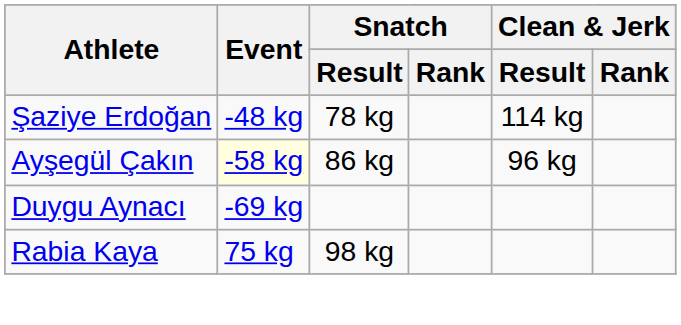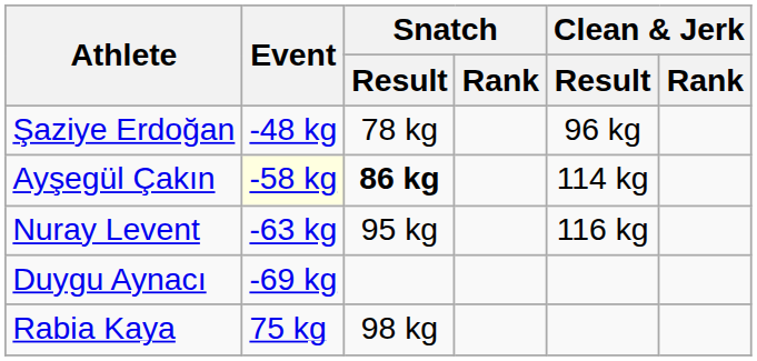Şaziye Erdoğan | Clean & Jerk / Result: 114 kg -> 96 kg
Ayşegül Çakın | Snatch / Result: normal -> bold
Ayşegül Çakın | Clean & Jerk / Result: 96 kg -> 114 kg
+ row: Nuray Levent | -63 kg | 95 kg | 116 kg
